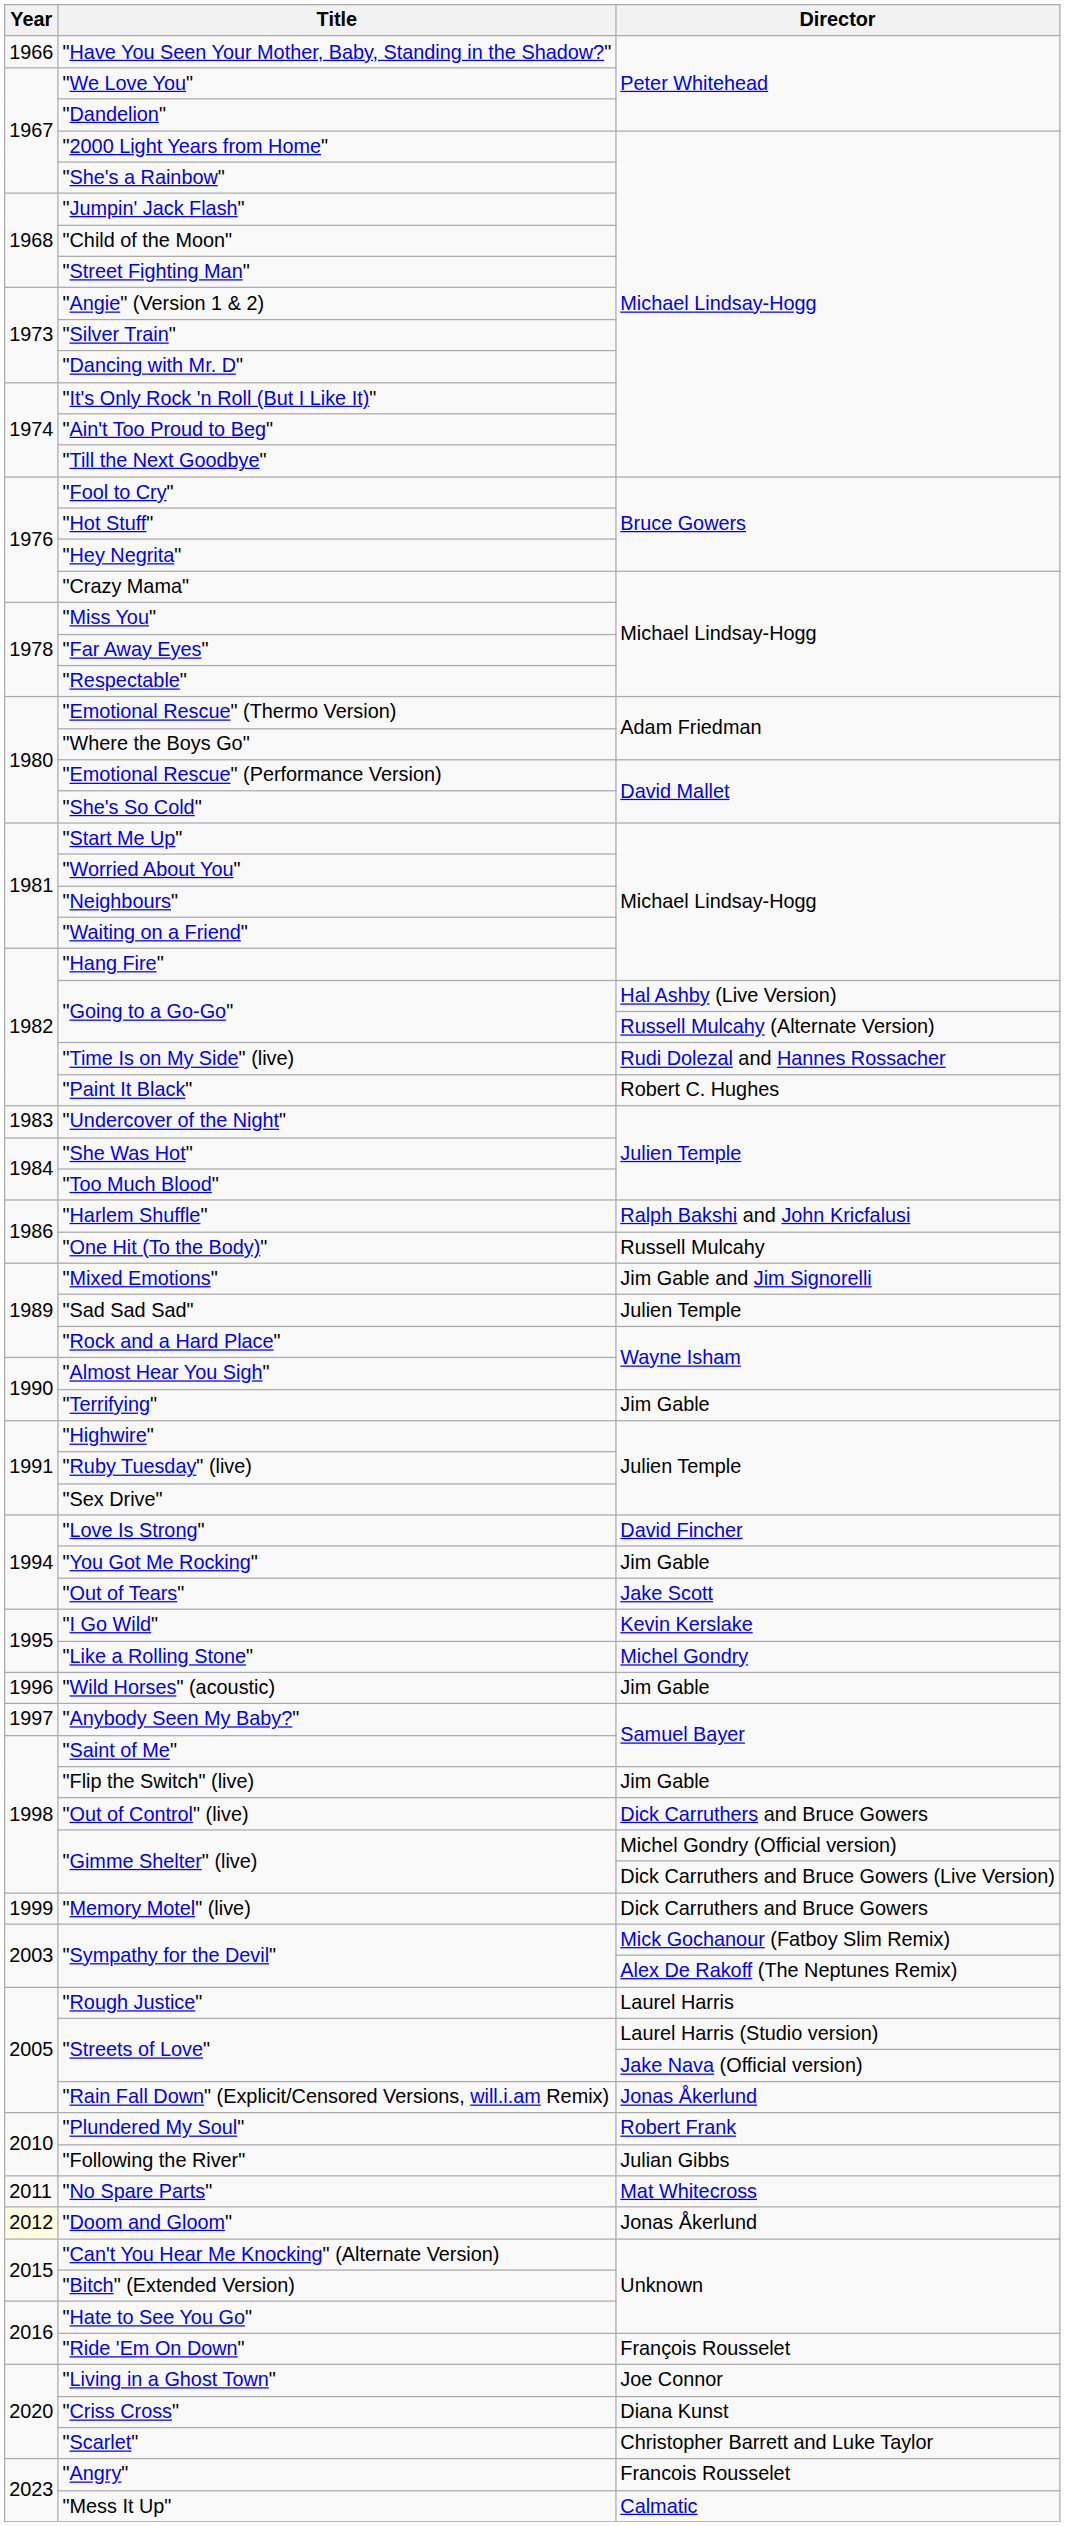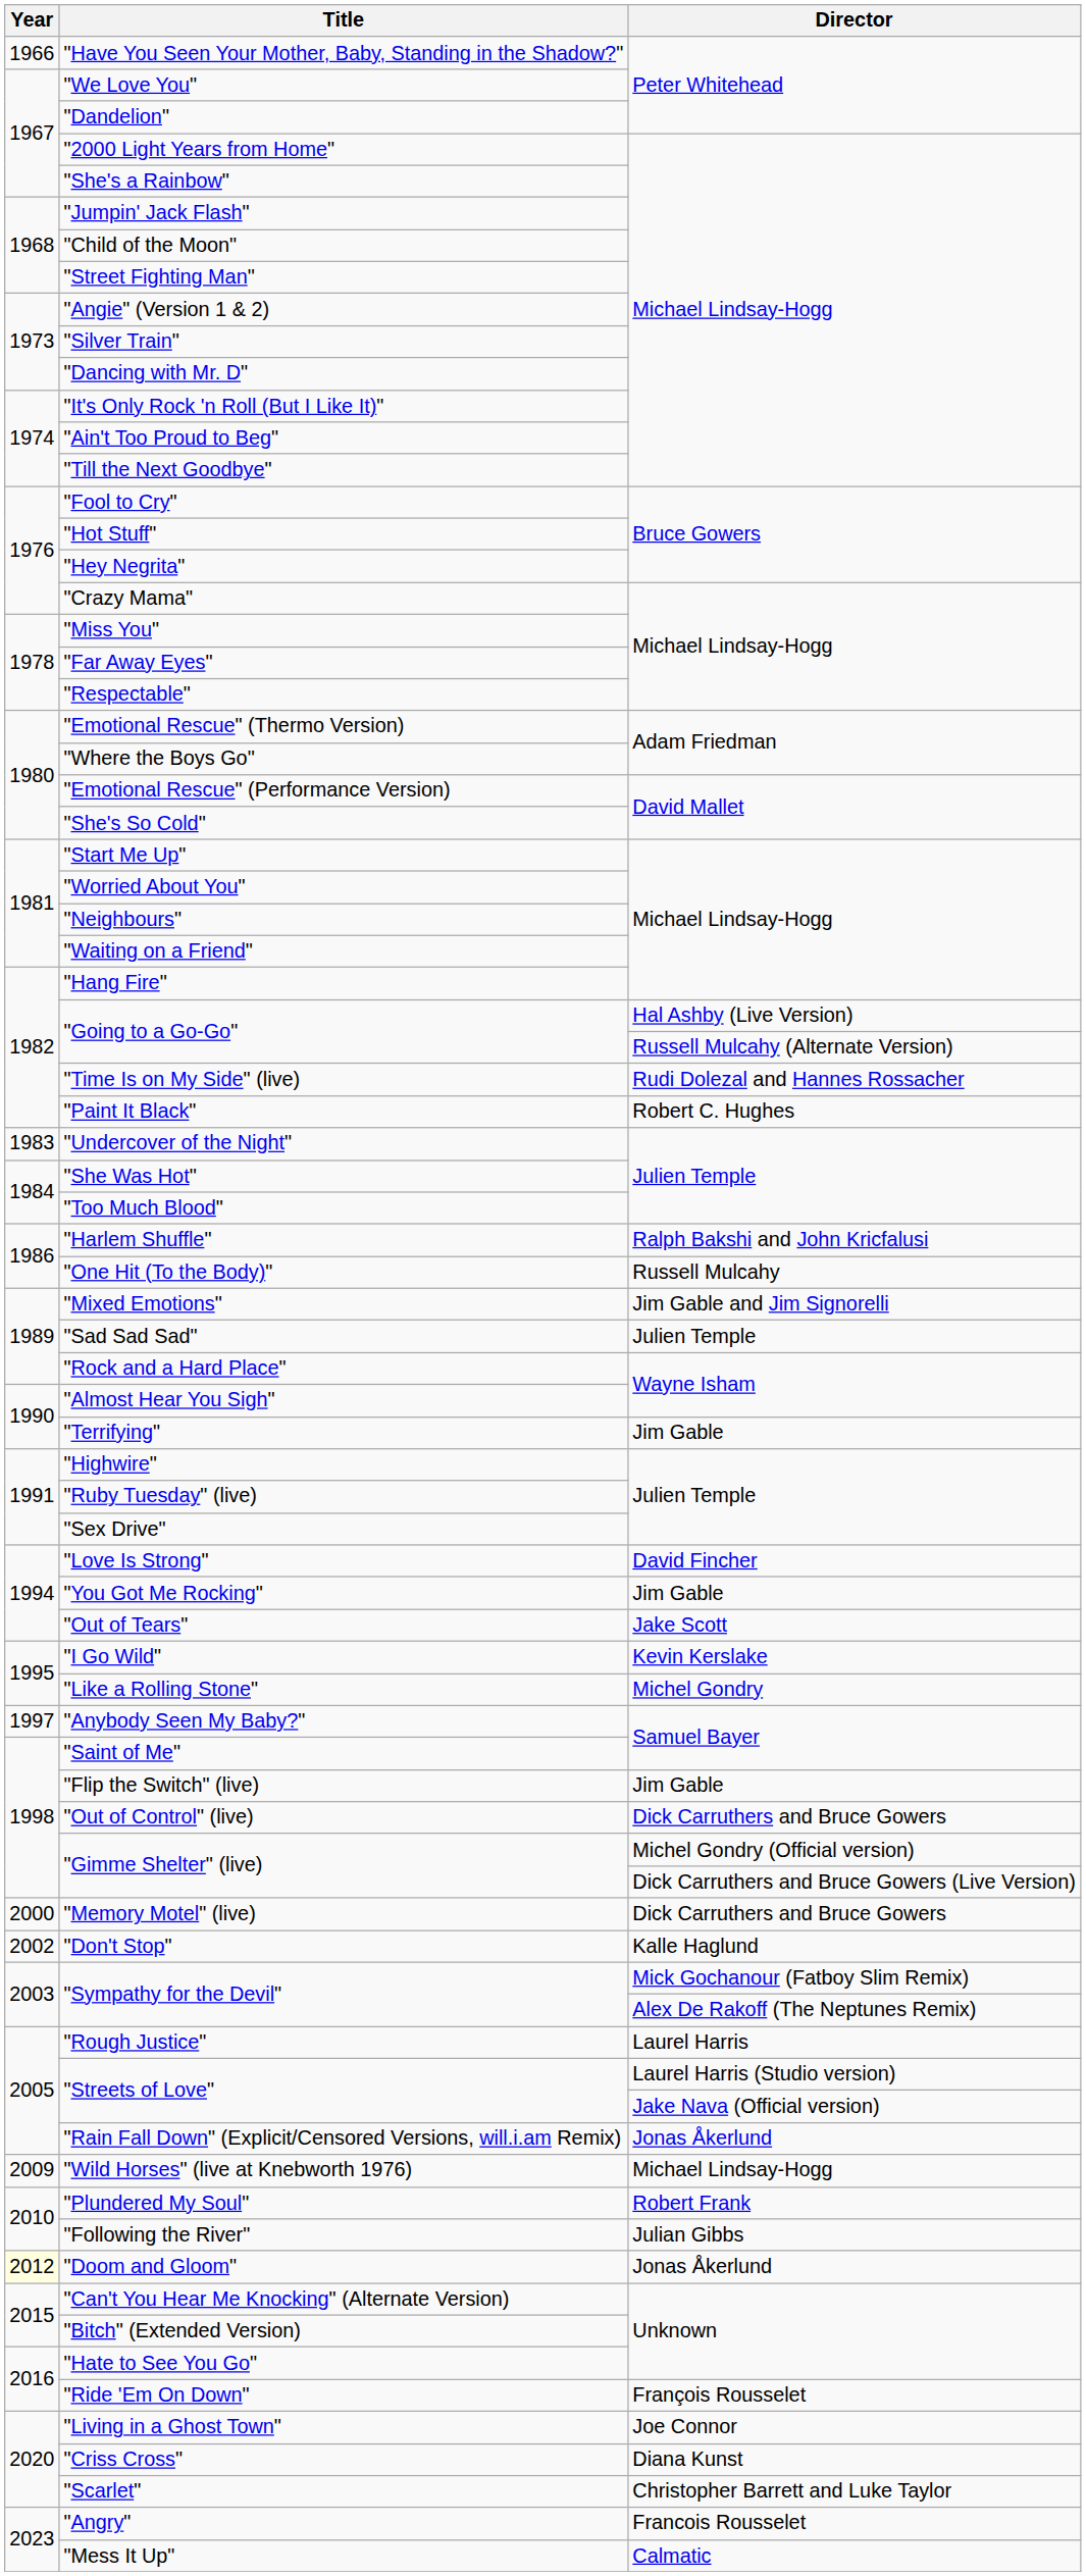- row: 1996 | "Wild Horses" (acoustic) | Jim Gable
"Memory Motel" (live) | Year: 1999 -> 2000
+ row: 2002 | "Don't Stop" | Kalle Haglund
+ row: 2009 | "Wild Horses" (live at Knebworth 1976) | Michael Lindsay-Hogg
- row: 2011 | "No Spare Parts" | Mat Whitecross
